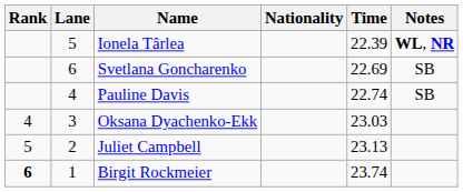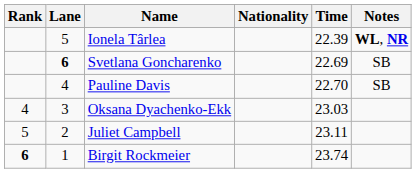Svetlana Goncharenko | Lane: normal -> bold
Pauline Davis | Time: 22.74 -> 22.70
Juliet Campbell | Time: 23.13 -> 23.11
